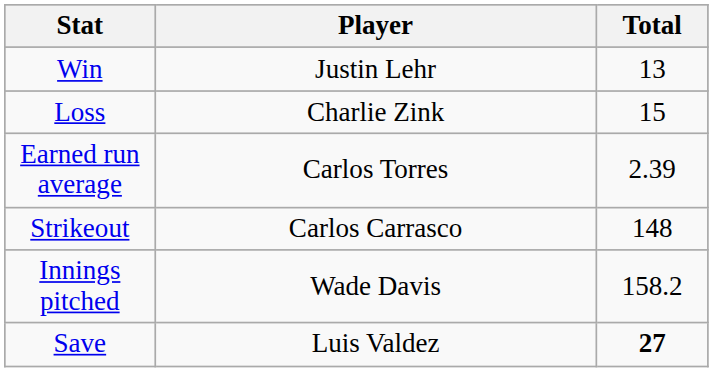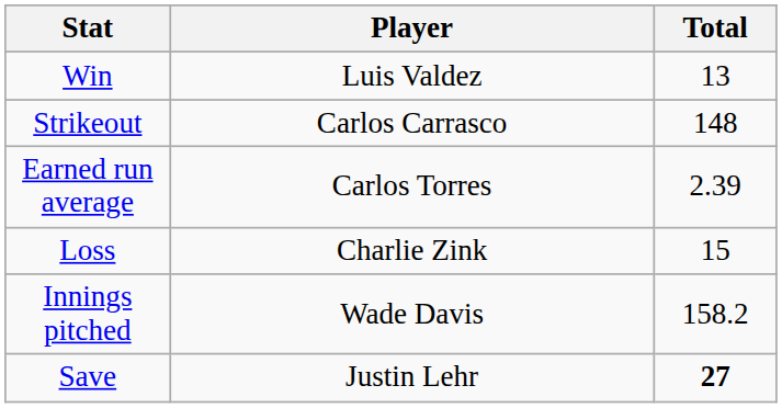Win | Player: Justin Lehr -> Luis Valdez
rows swapped: Loss <-> Strikeout
Save | Player: Luis Valdez -> Justin Lehr
